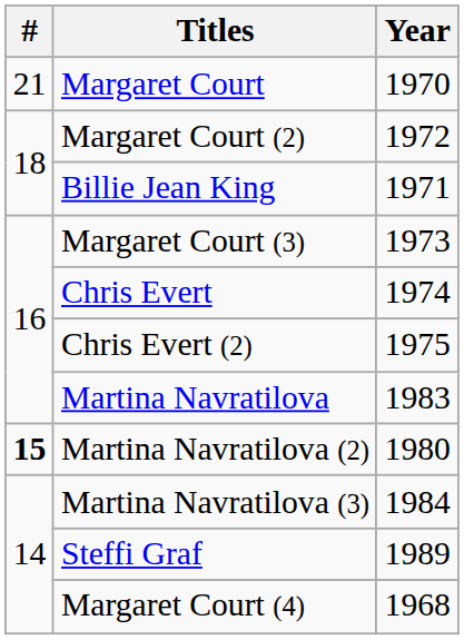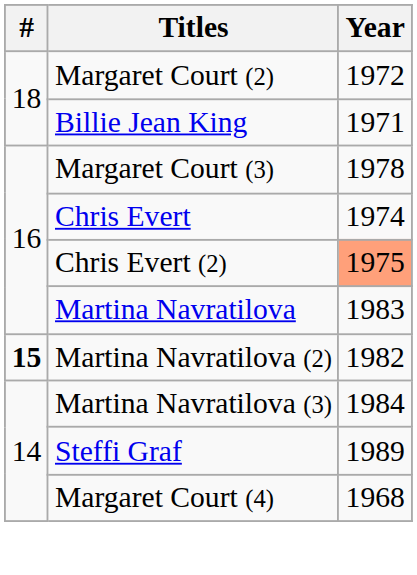- row: 21 | Margaret Court | 1970
Margaret Court (3) | Year: 1973 -> 1978
Chris Evert (2) | Year: no background -> lightsalmon background
Martina Navratilova (2) | Year: 1980 -> 1982
